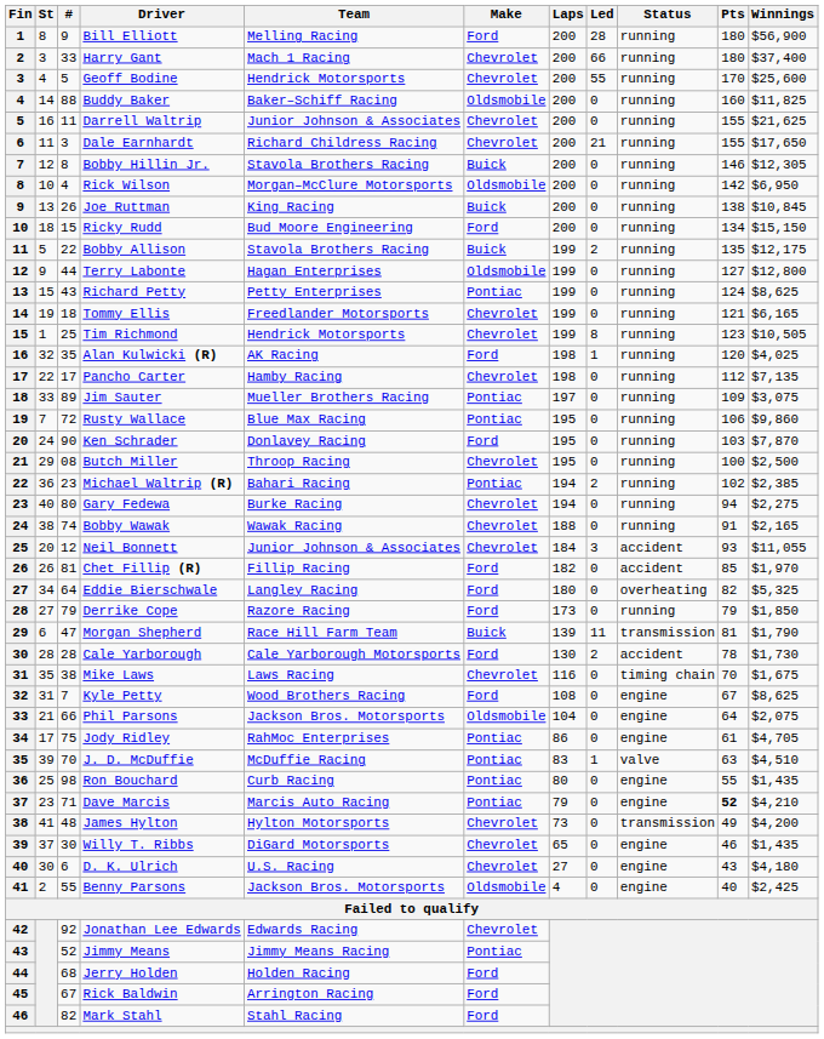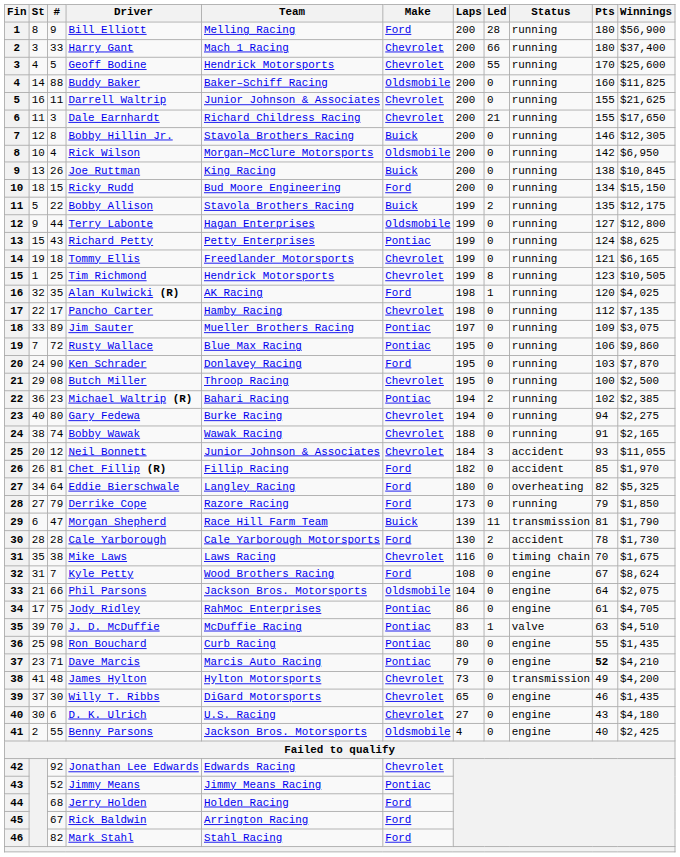Kyle Petty | Winnings: $8,625 -> $8,624
